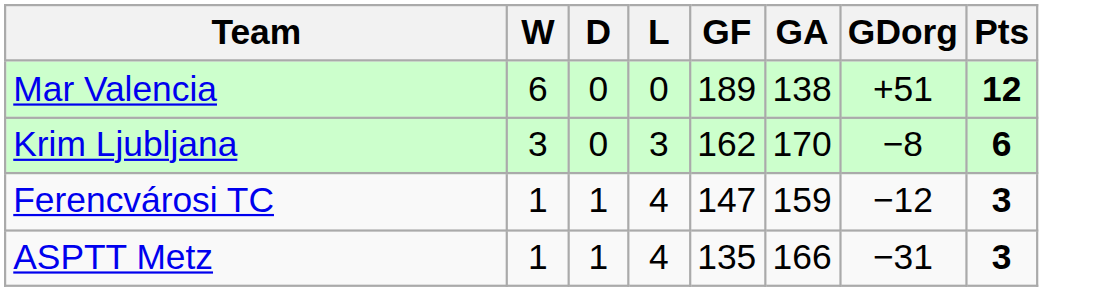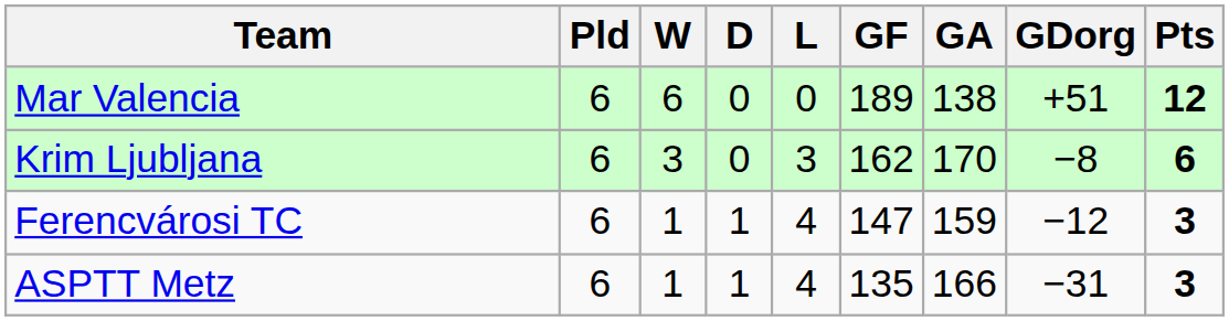+ column: Pld | 6 | 6 | 6 | 6
